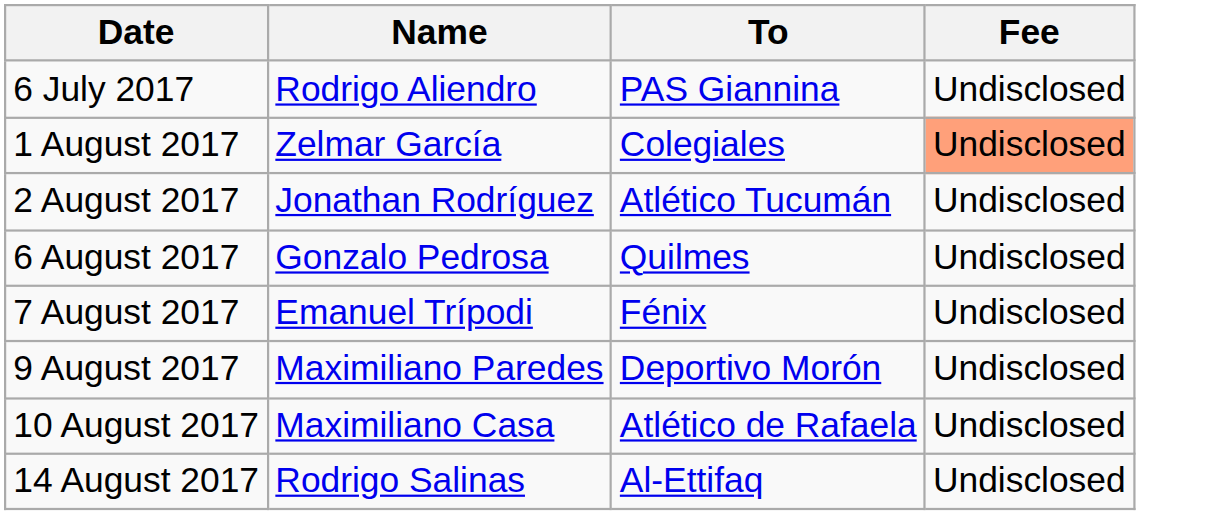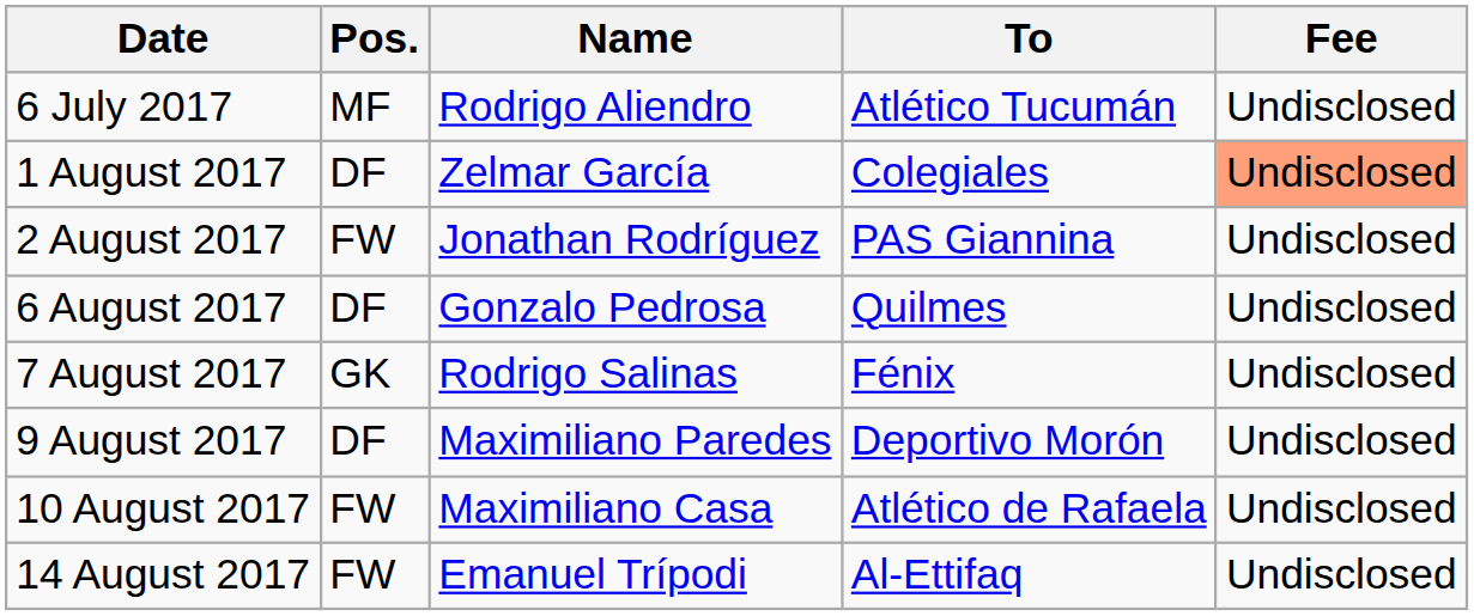+ column: Pos. | MF | DF | FW | DF | GK | DF | FW | FW
6 July 2017 | To: PAS Giannina -> Atlético Tucumán
2 August 2017 | To: Atlético Tucumán -> PAS Giannina
7 August 2017 | Name: Emanuel Trípodi -> Rodrigo Salinas
14 August 2017 | Name: Rodrigo Salinas -> Emanuel Trípodi
